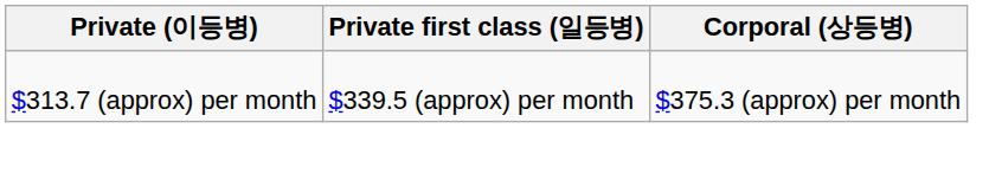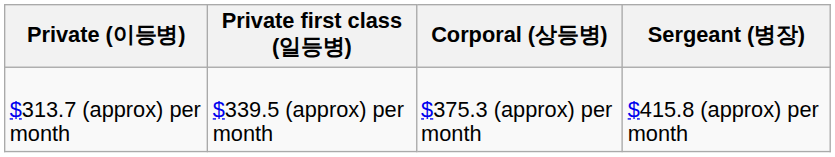+ column: Sergeant (병장) | $415.8 (approx) per month
